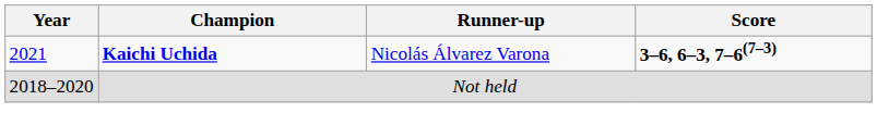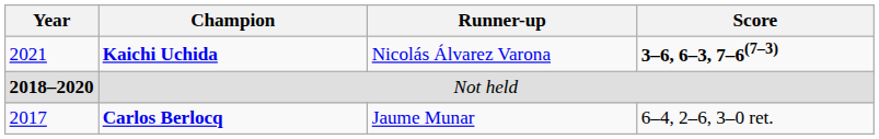Not held | Year: normal -> bold
+ row: 2017 | Carlos Berlocq | Jaume Munar | 6–4, 2–6, 3–0 ret.
